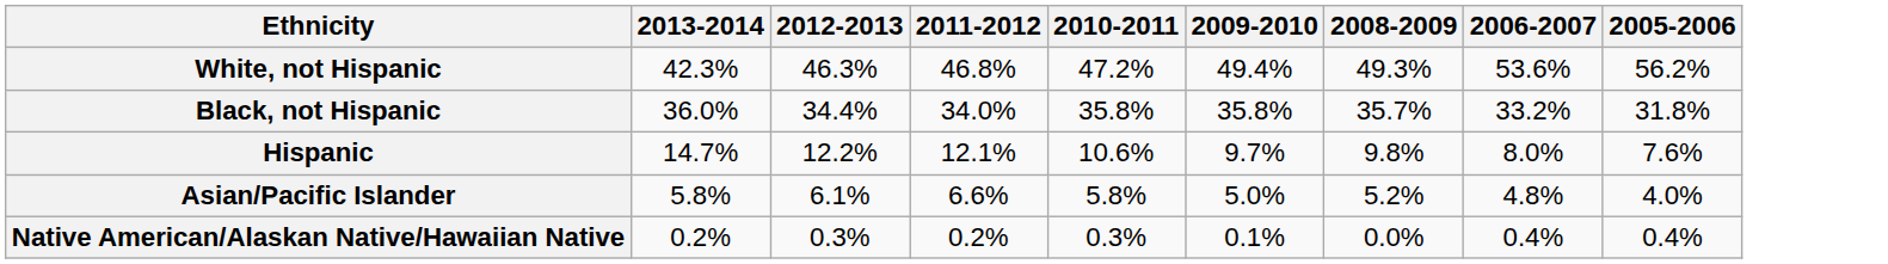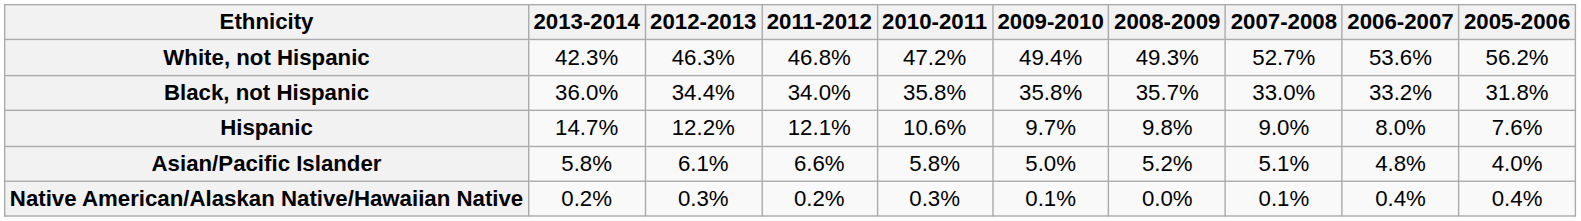+ column: 2007-2008 | 52.7% | 33.0% | 9.0% | 5.1% | 0.1%
